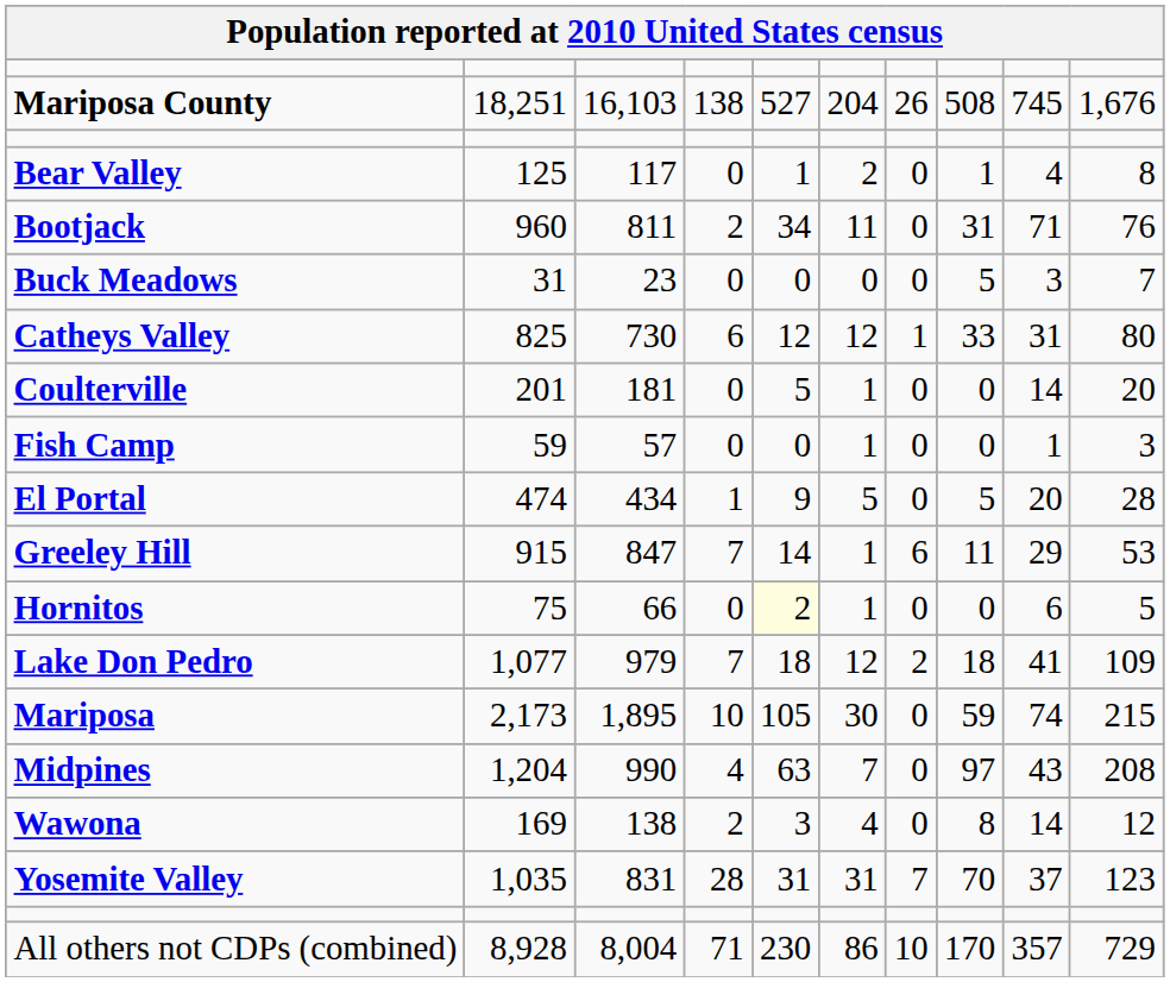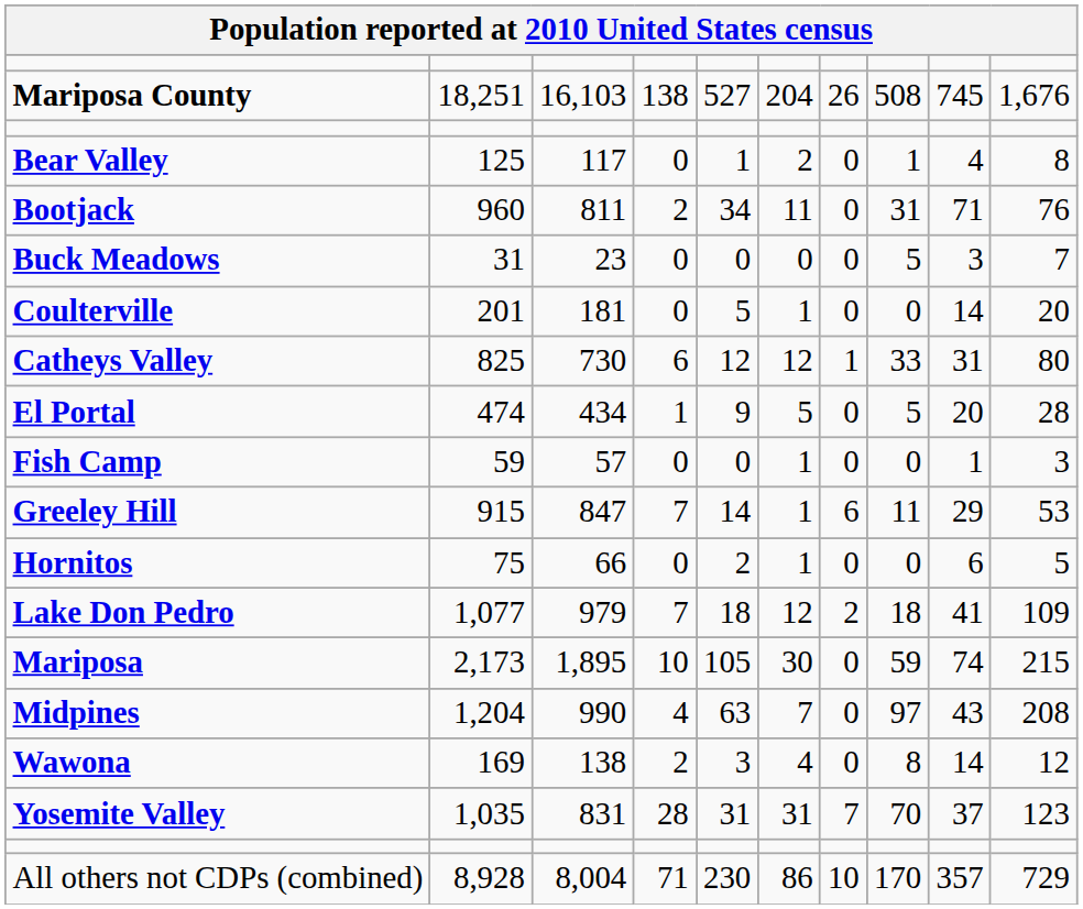rows swapped: Catheys Valley <-> Coulterville
rows swapped: El Portal <-> Fish Camp
Hornitos | column 5: lightyellow background -> no background
